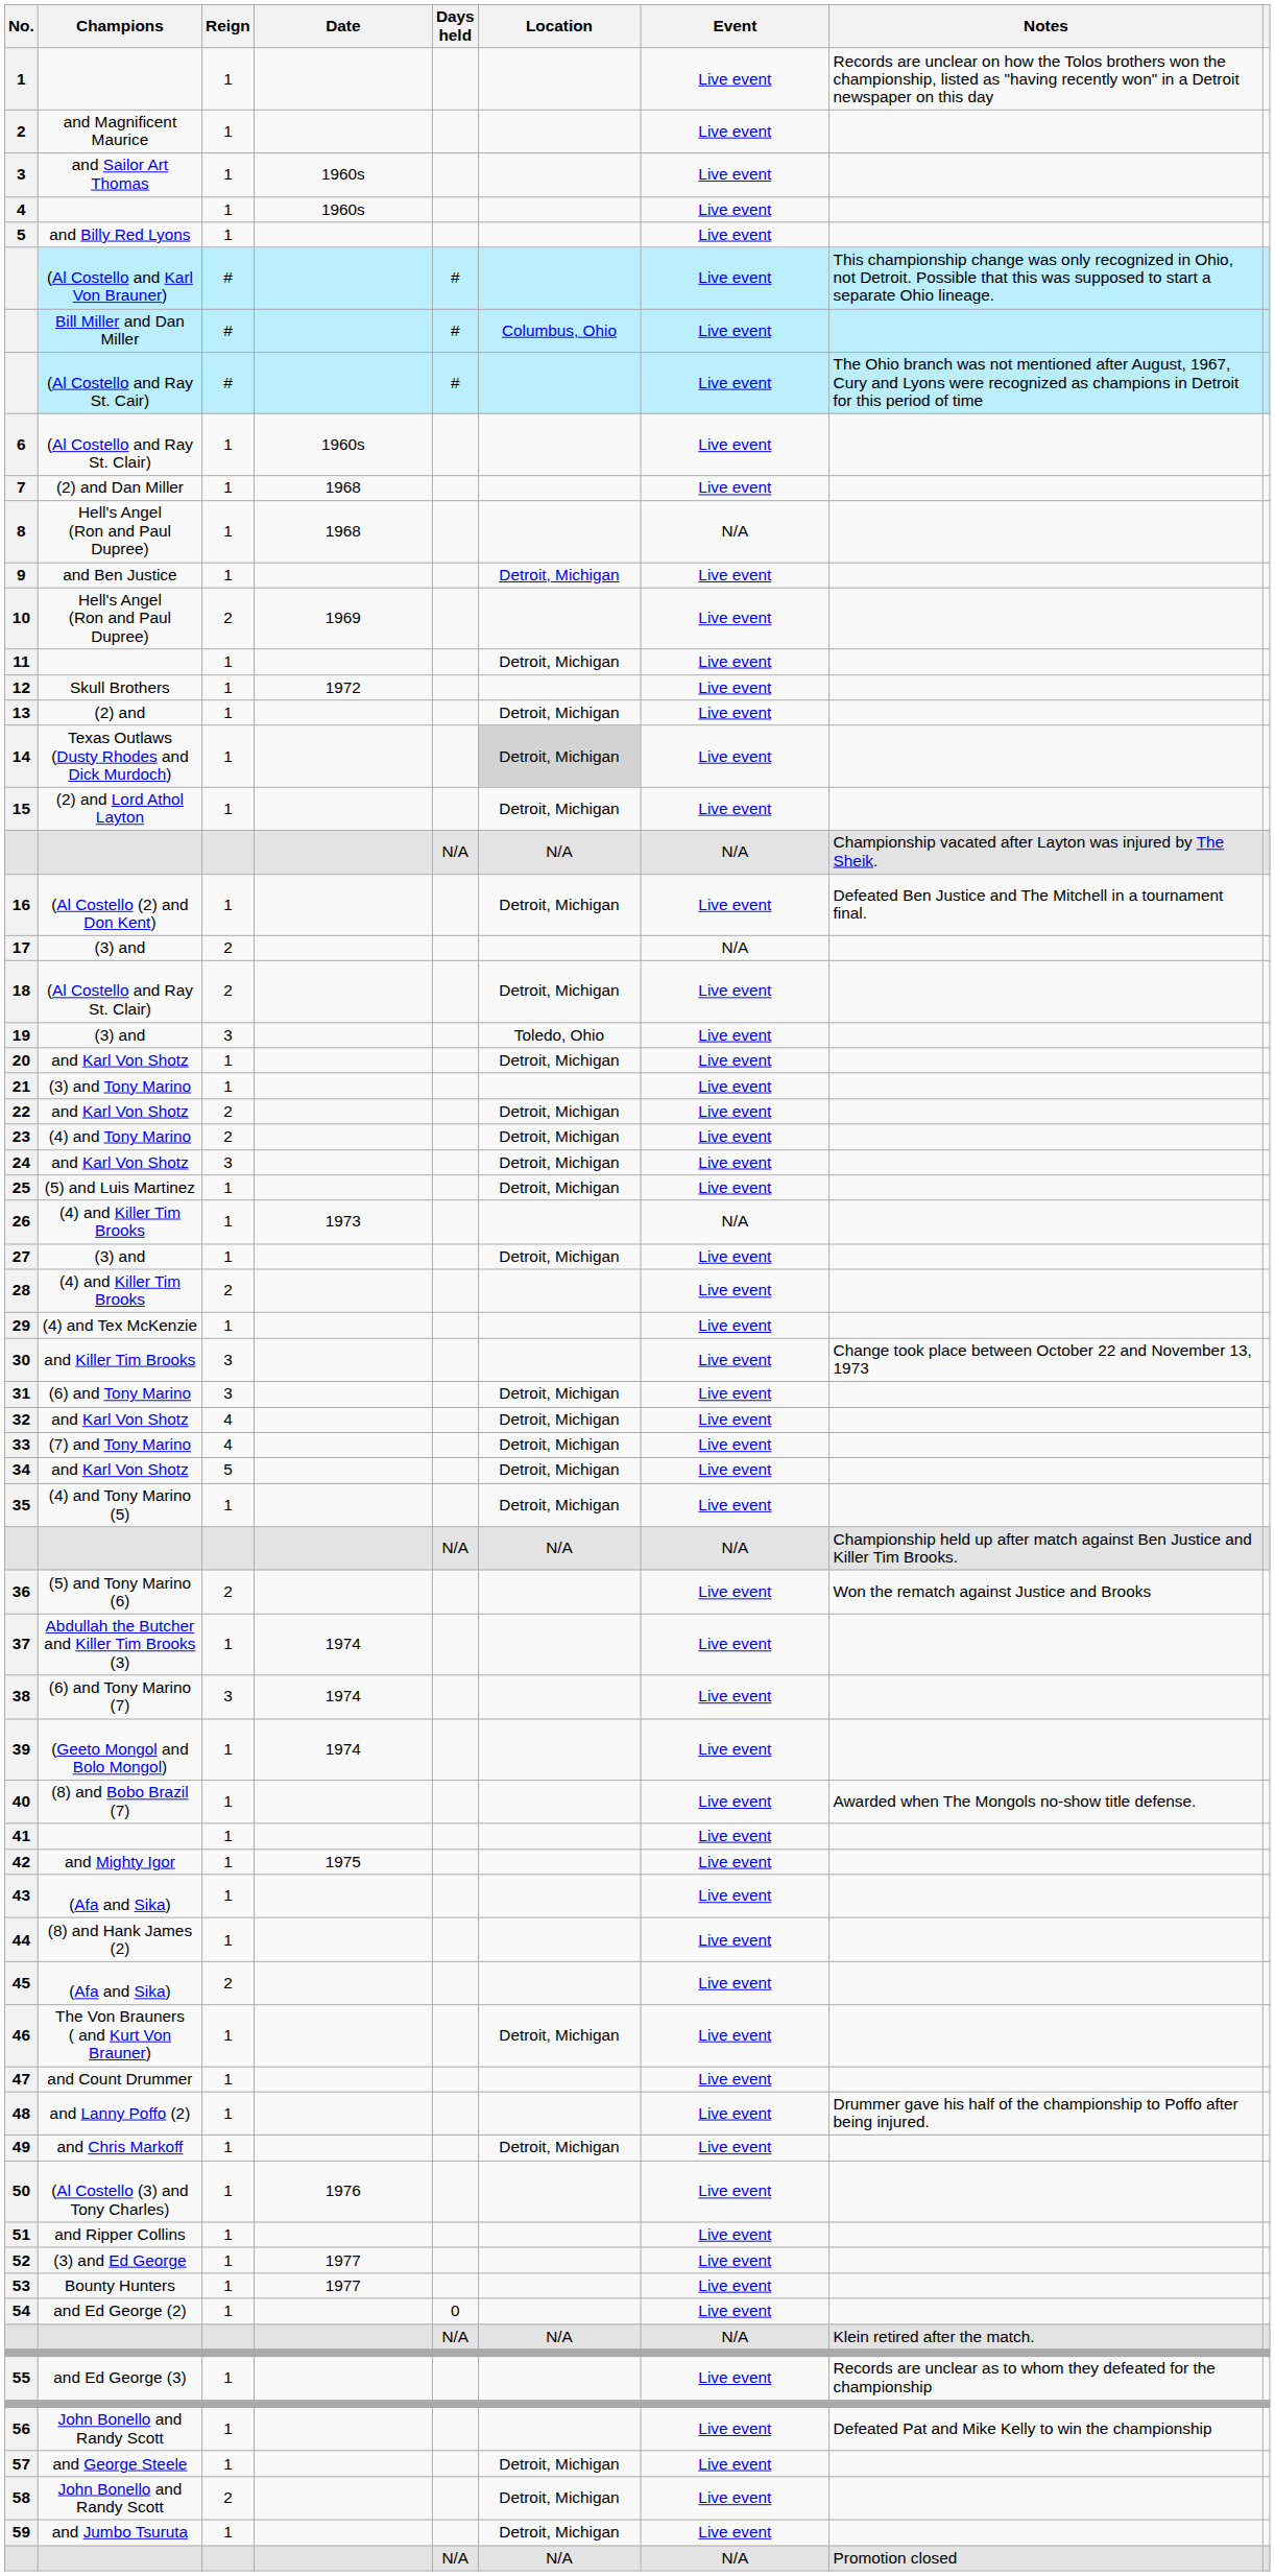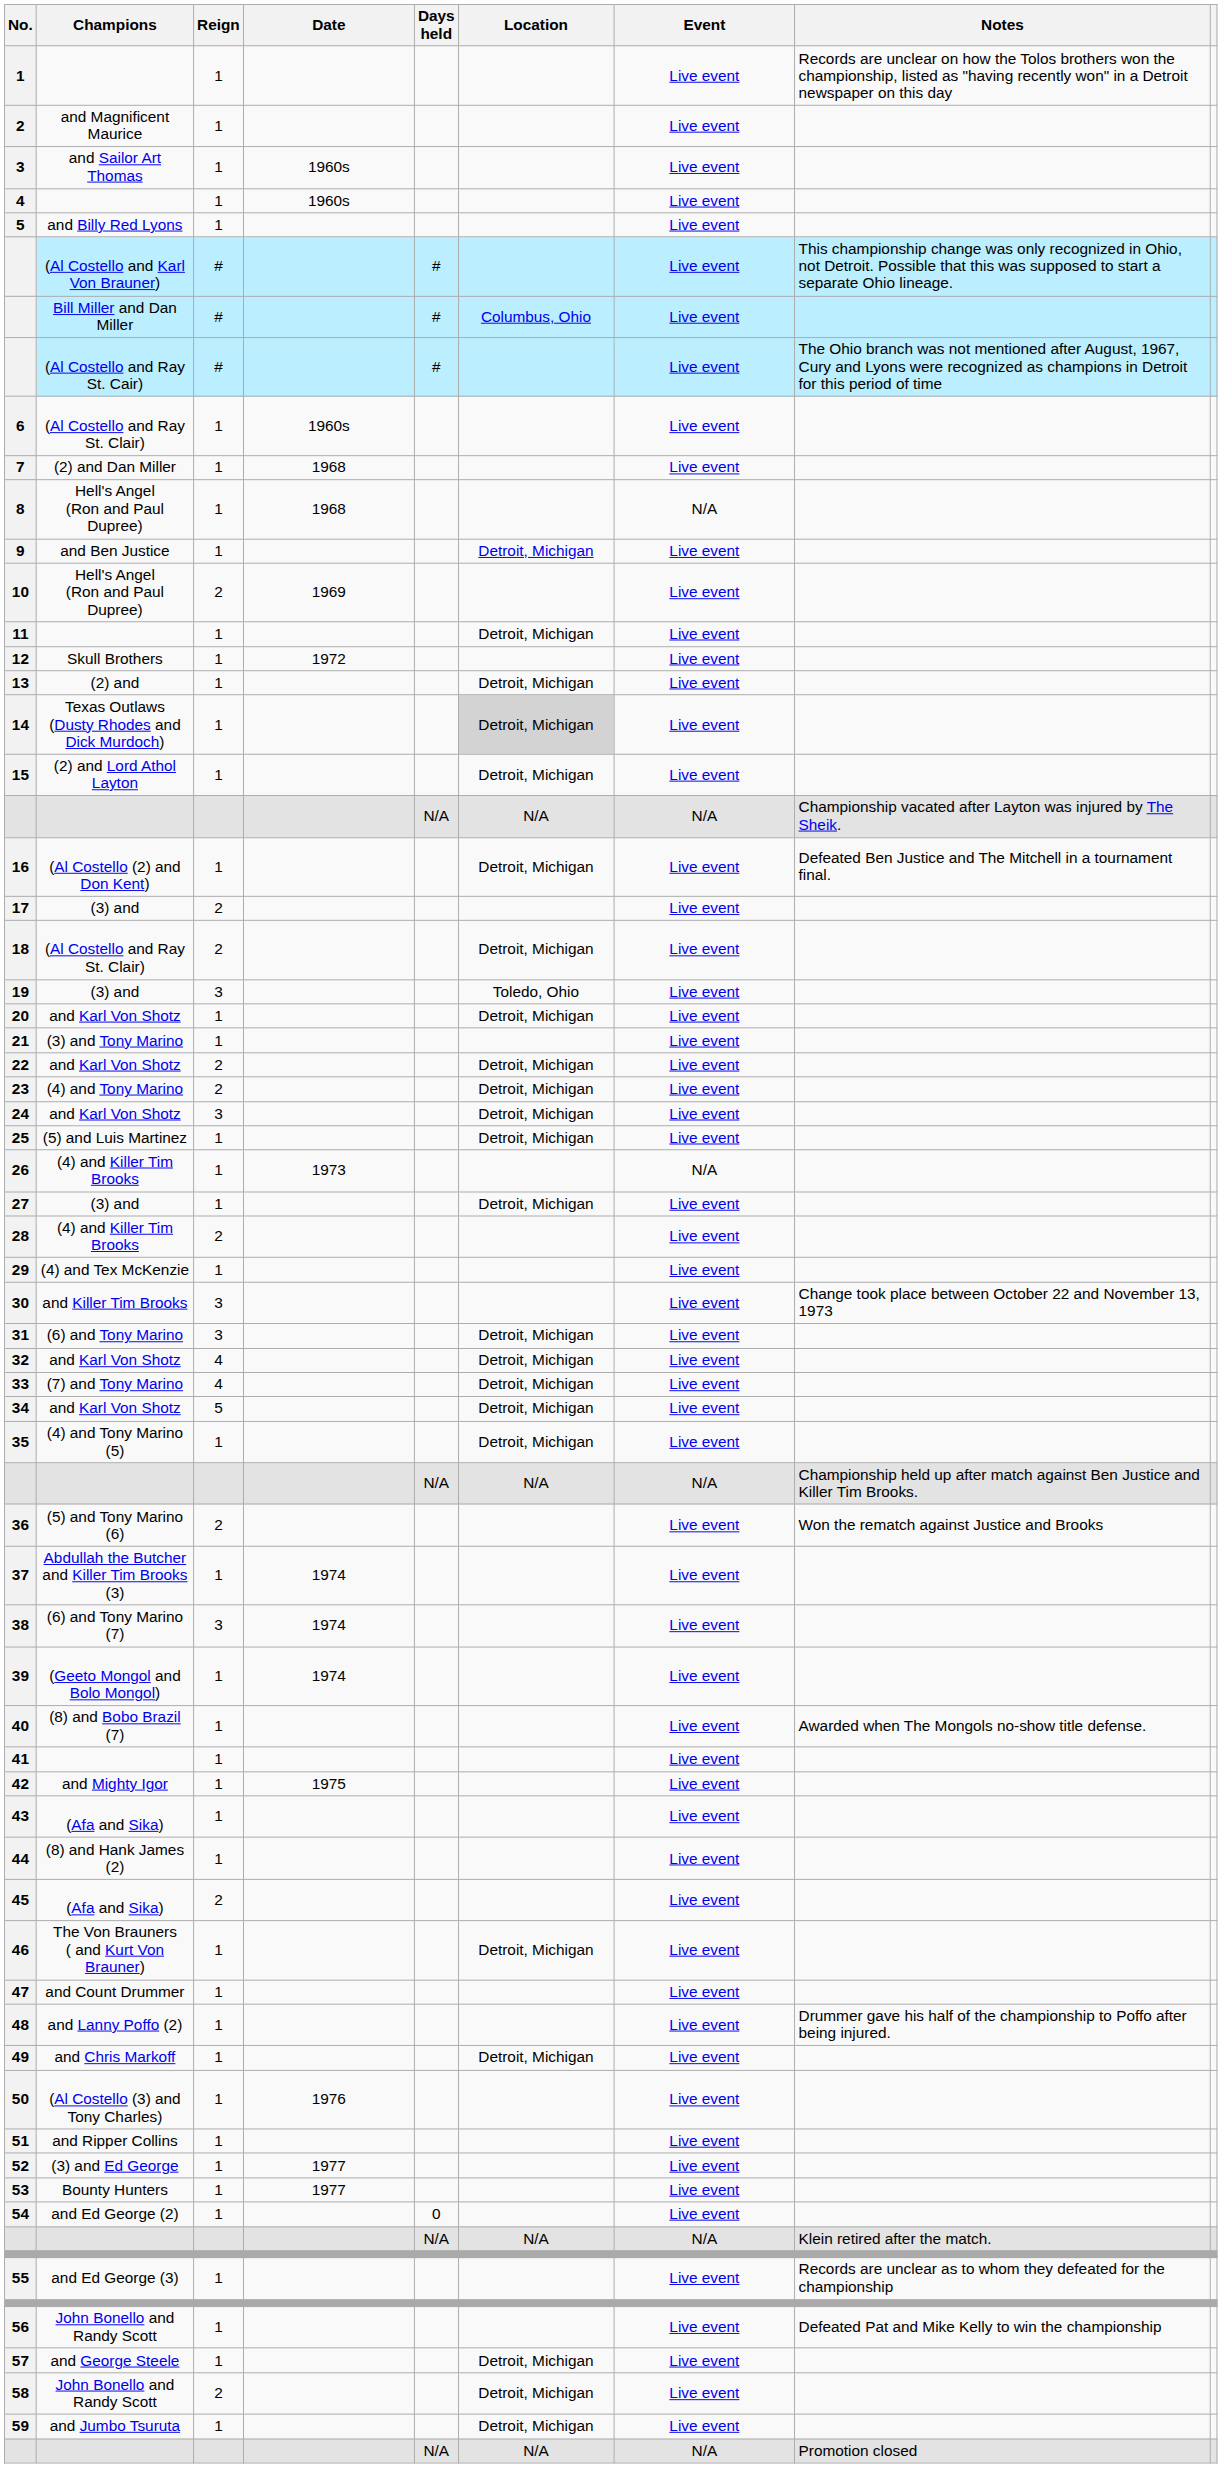17 | Event: N/A -> Live event
